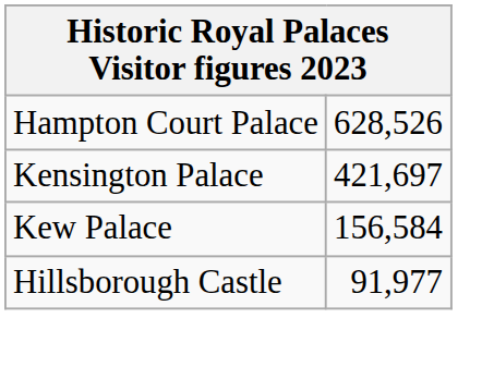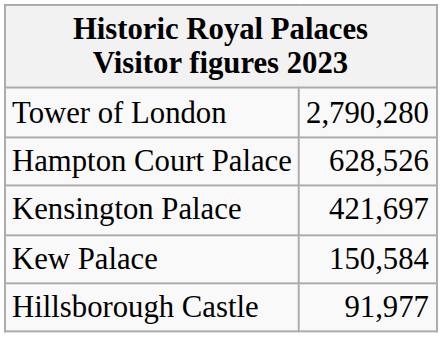+ row: Tower of London | 2,790,280
Kew Palace | column 2: 156,584 -> 150,584
